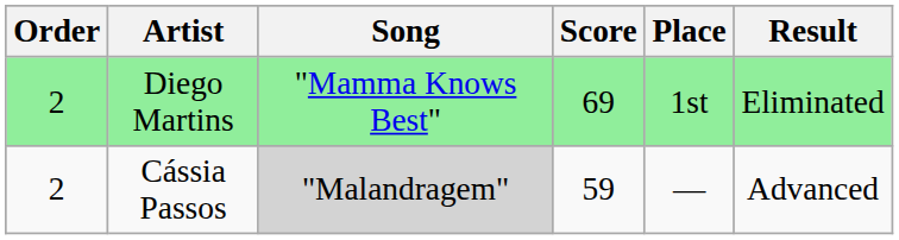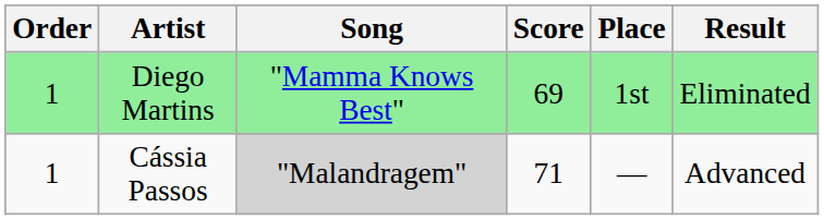Diego Martins | Order: 2 -> 1
Cássia Passos | Order: 2 -> 1
Cássia Passos | Score: 59 -> 71
